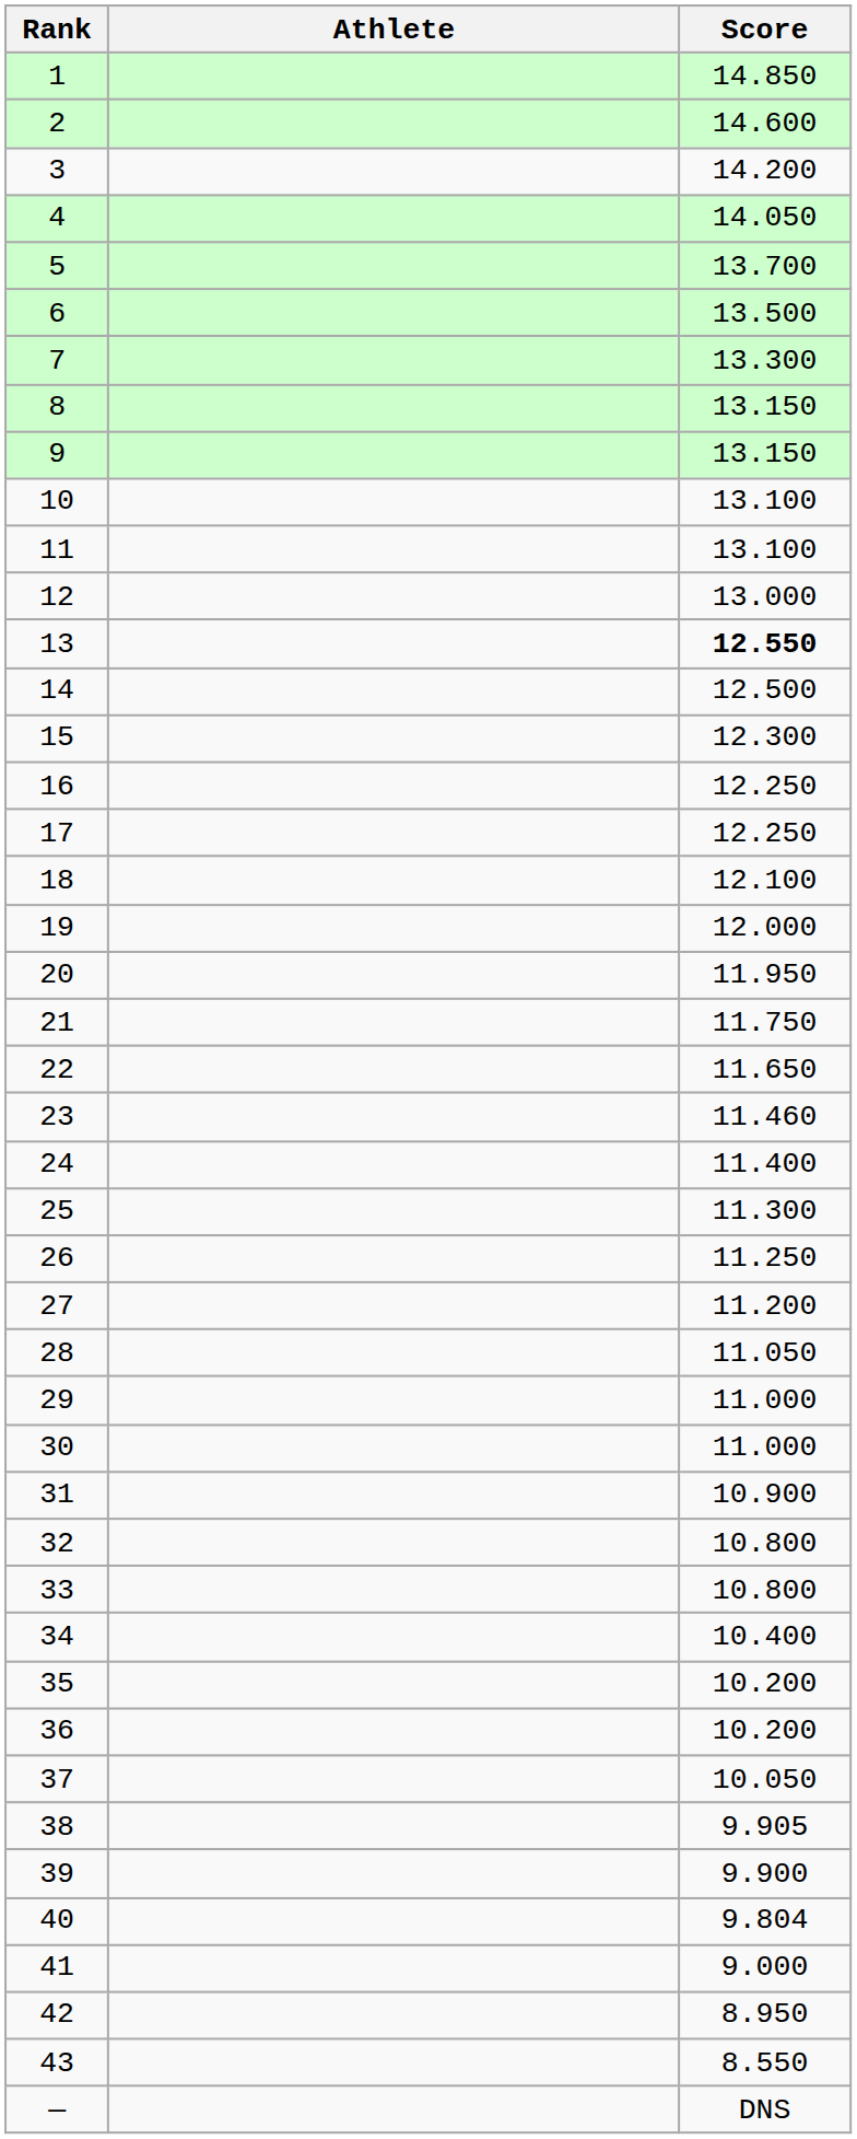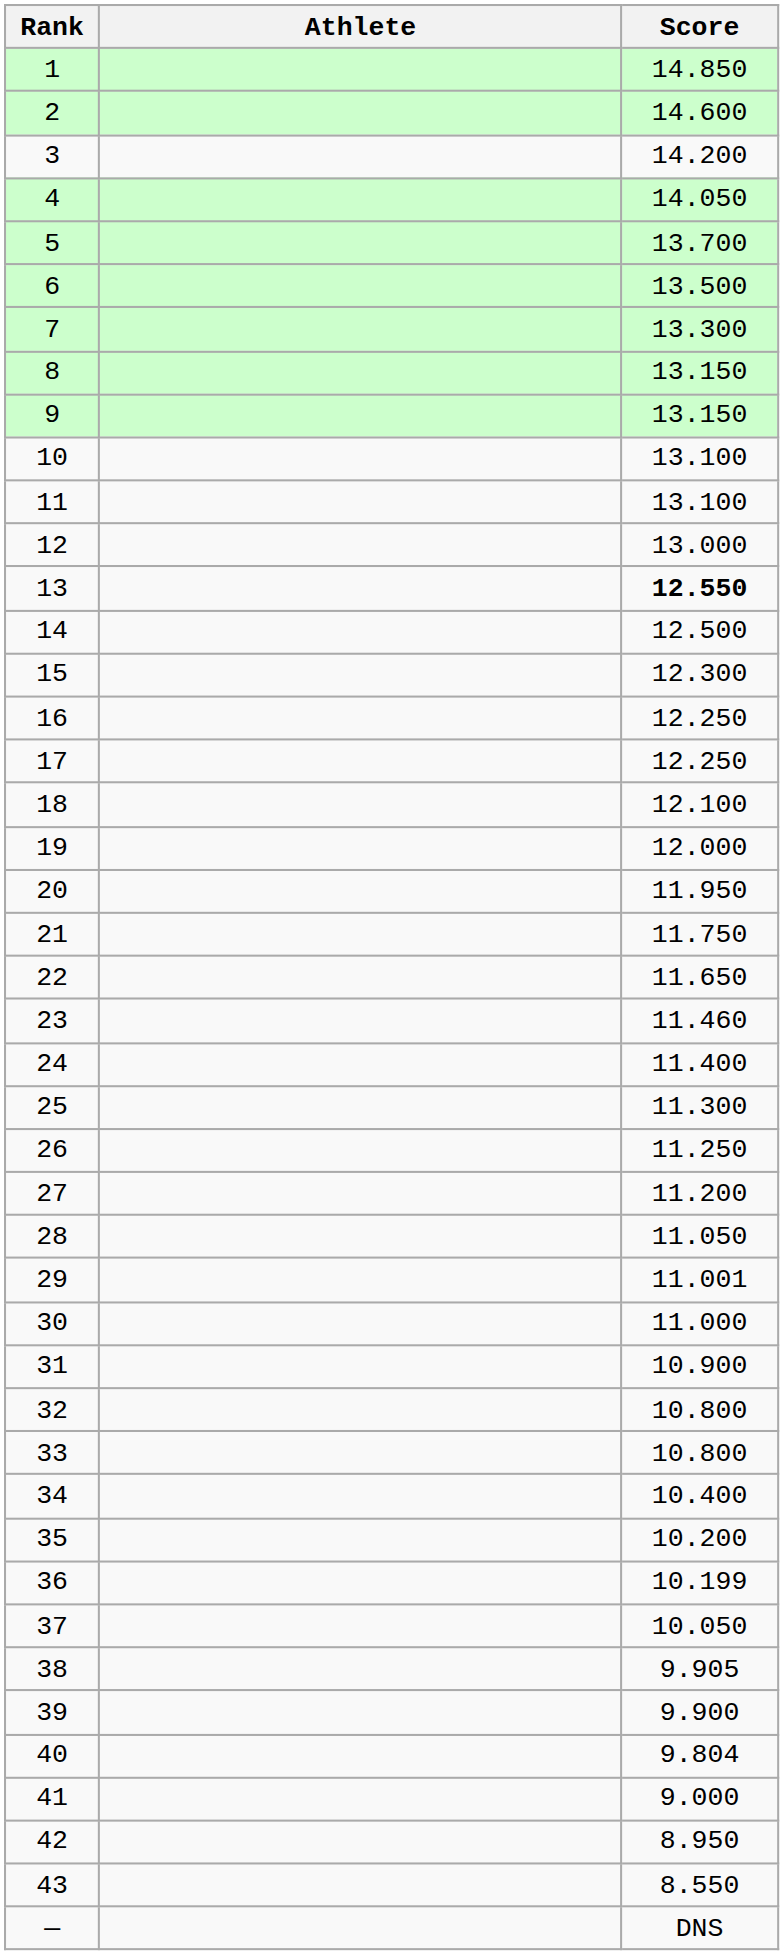29 | Score: 11.000 -> 11.001
36 | Score: 10.200 -> 10.199
